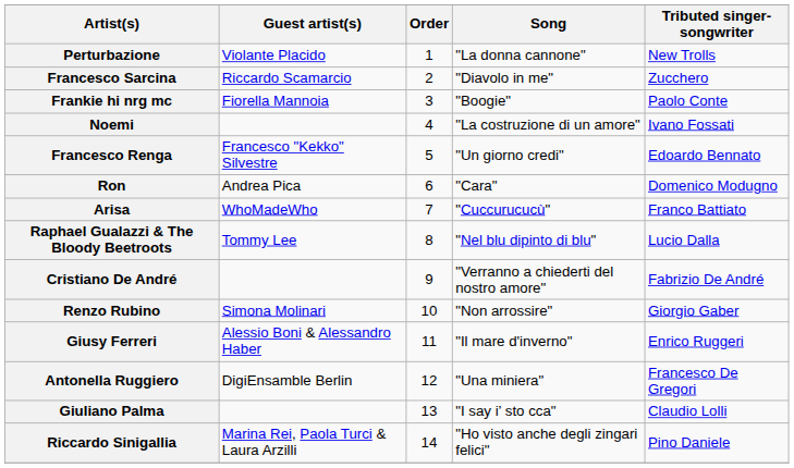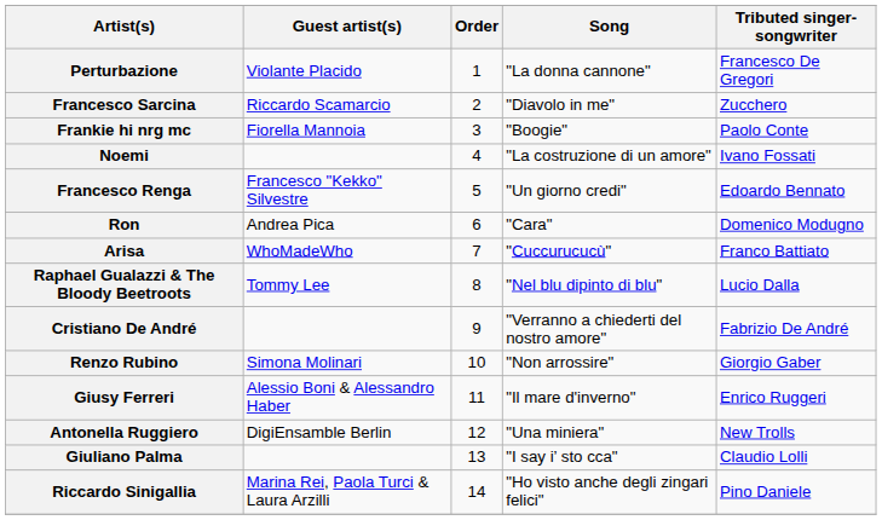Perturbazione | Tributed singer-songwriter: New Trolls -> Francesco De Gregori
Antonella Ruggiero | Tributed singer-songwriter: Francesco De Gregori -> New Trolls
